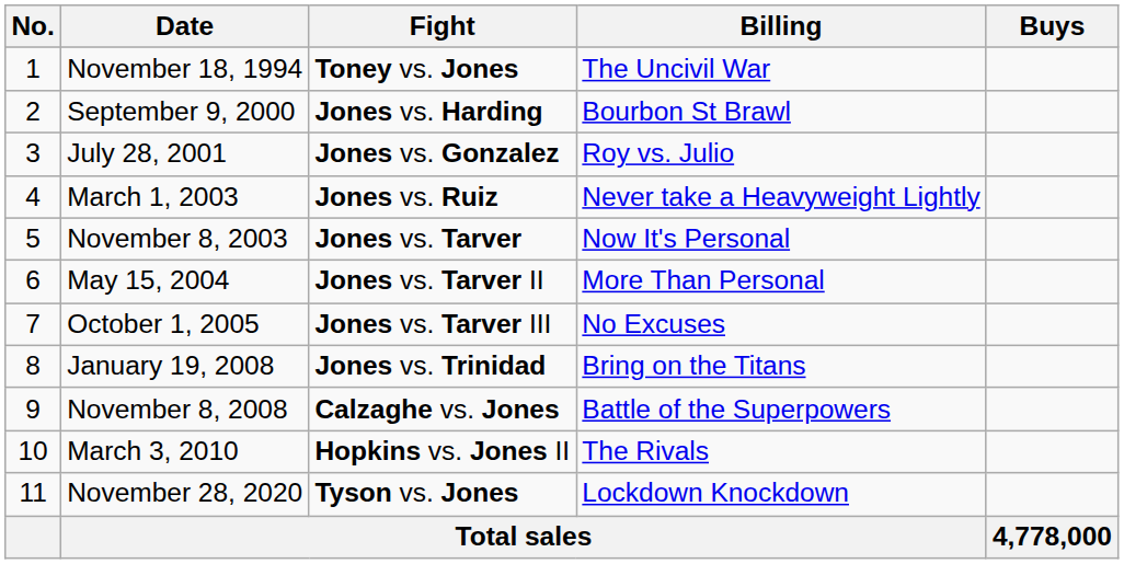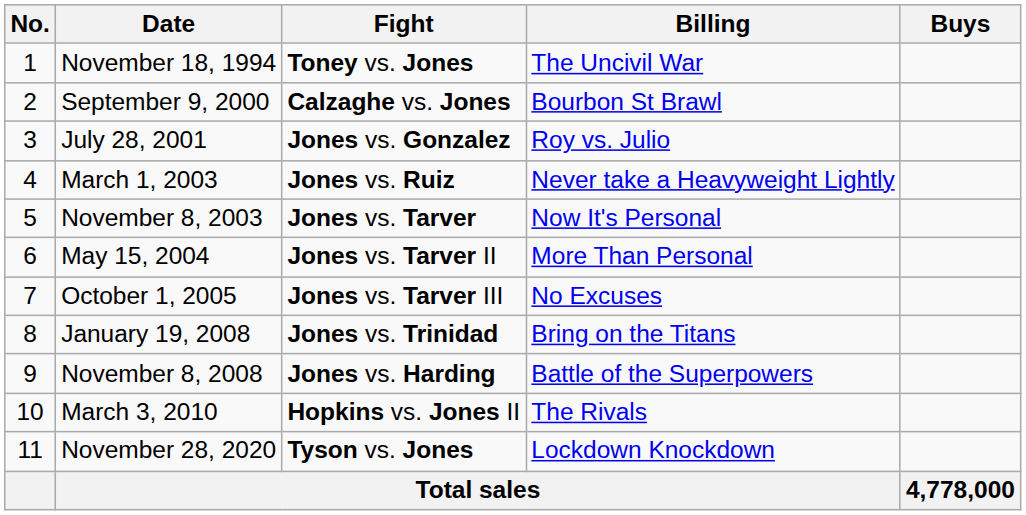September 9, 2000 | Fight: Jones vs. Harding -> Calzaghe vs. Jones
November 8, 2008 | Fight: Calzaghe vs. Jones -> Jones vs. Harding
